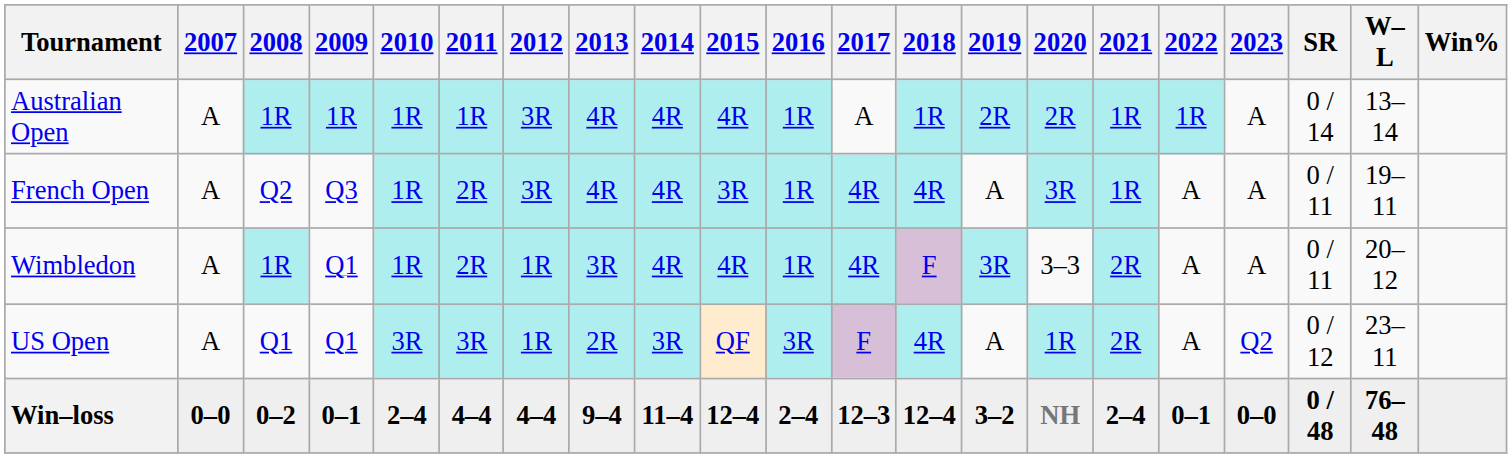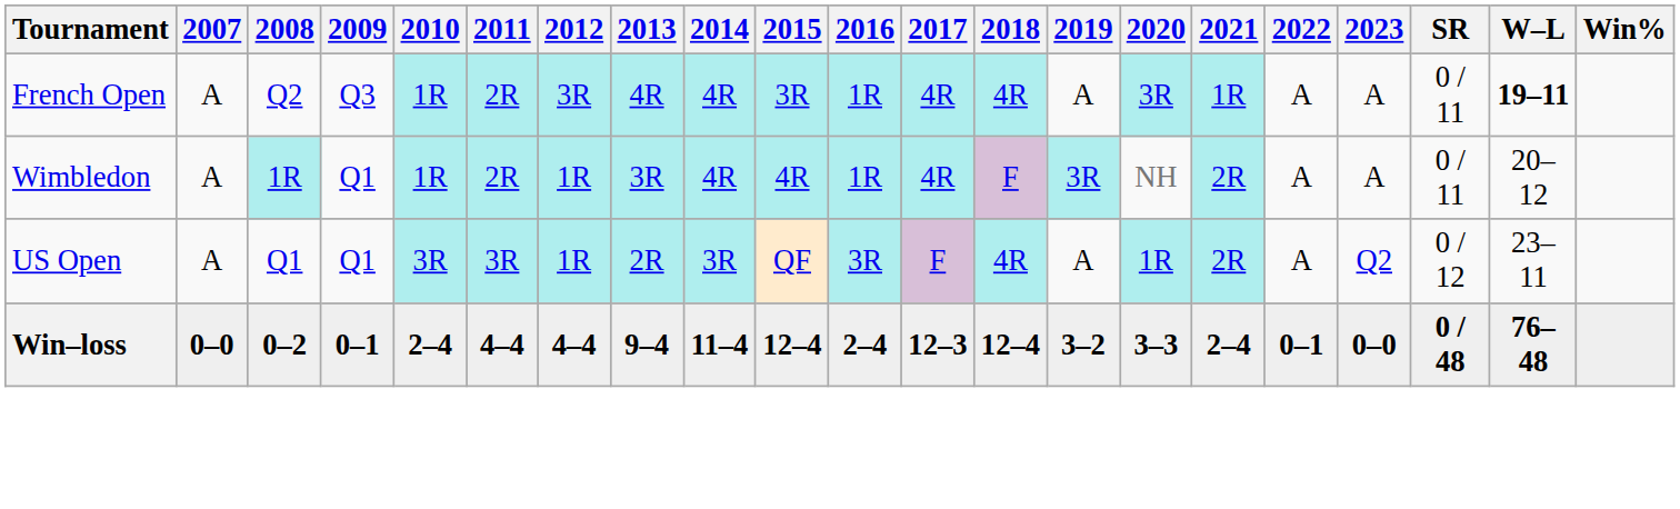- row: Australian Open | A | 1R | 1R | 1R | 1R | 3R | 4R | 4R | 4R | 1R | A | 1R | 2R | 2R | 1R | 1R | A | 0 / 14 | 13–14
French Open | W–L: normal -> bold
Wimbledon | 2020: 3–3 -> NH
Win–loss | 2020: NH -> 3–3
